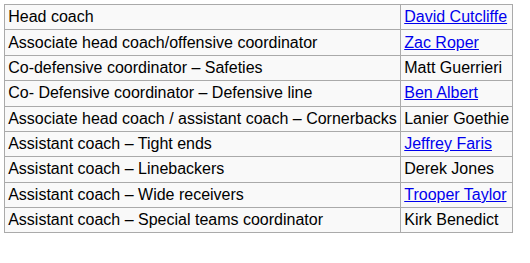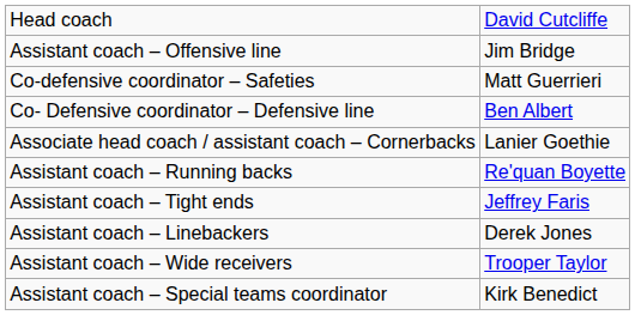- row: Associate head coach/offensive coordinator | Zac Roper
+ row: Assistant coach – Offensive line | Jim Bridge
+ row: Assistant coach – Running backs | Re'quan Boyette
